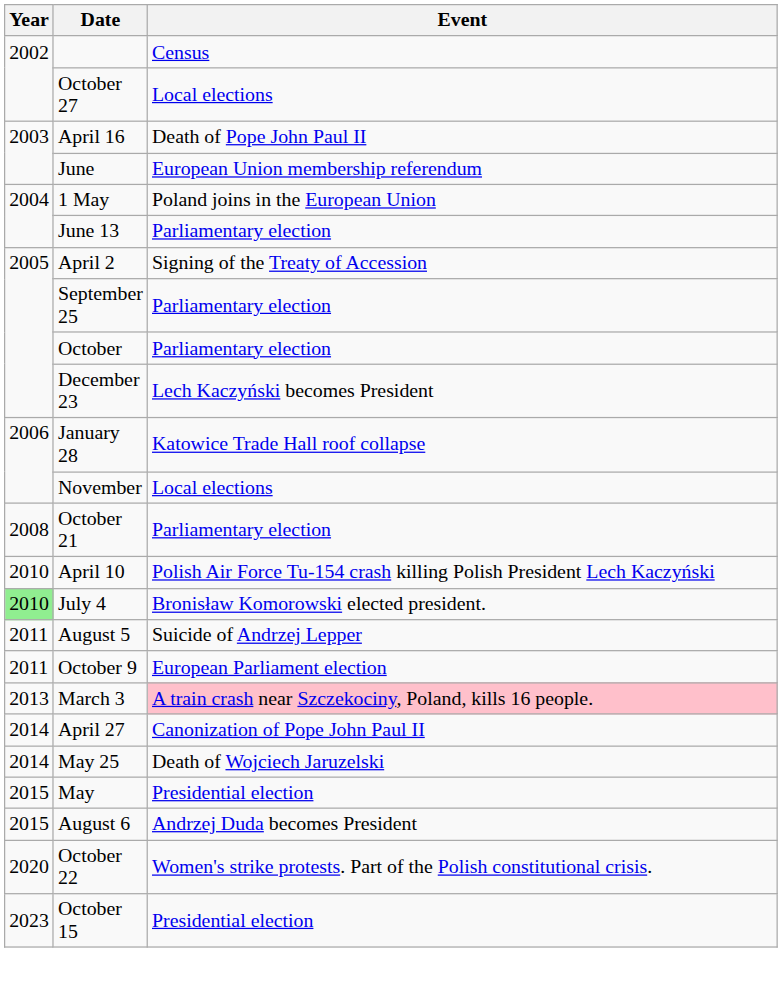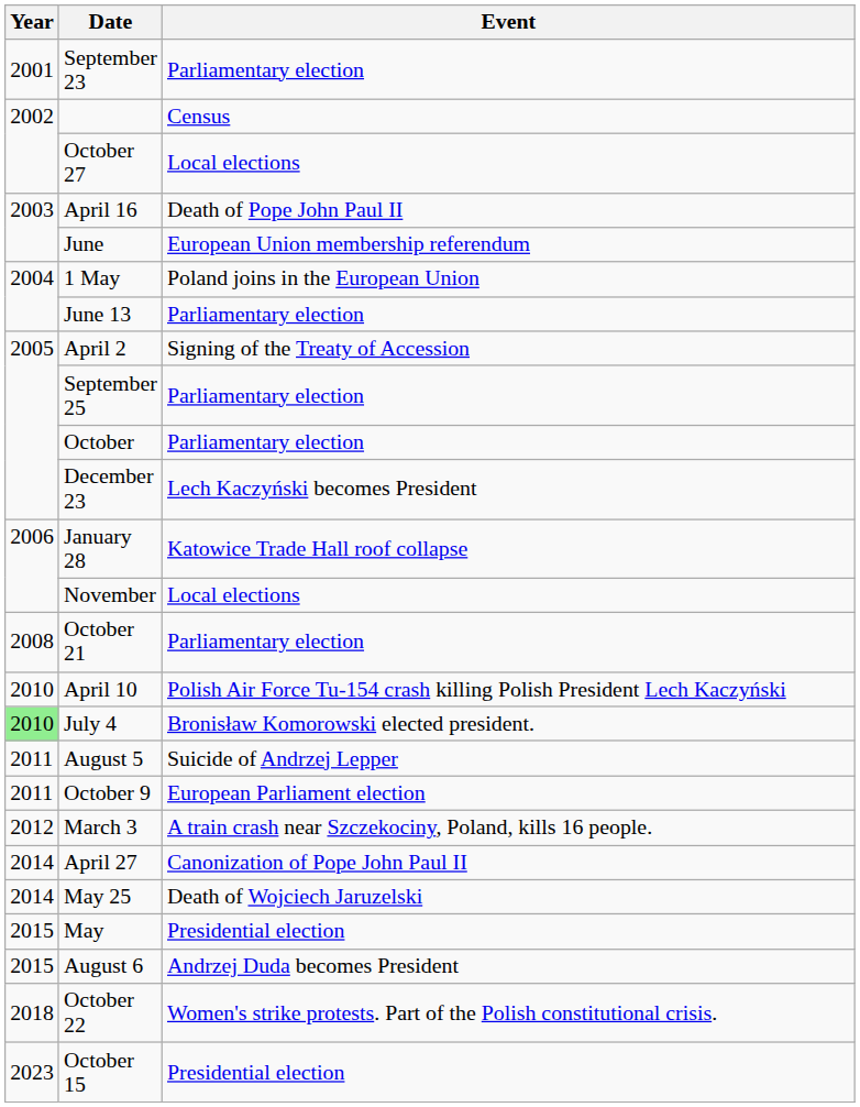+ row: 2001 | September 23 | Parliamentary election
March 3 | Year: 2013 -> 2012
March 3 | Event: pink background -> no background
October 22 | Year: 2020 -> 2018
